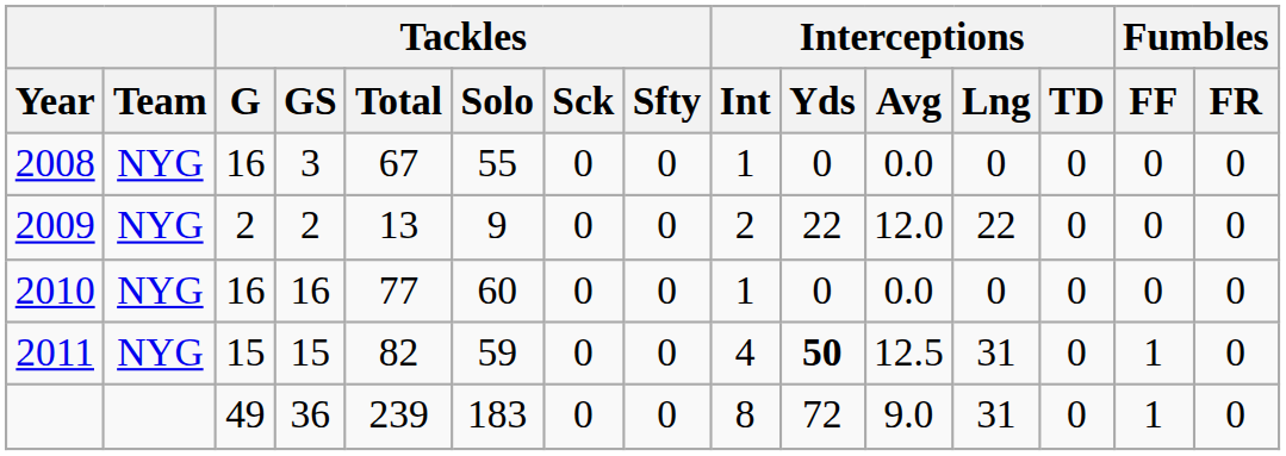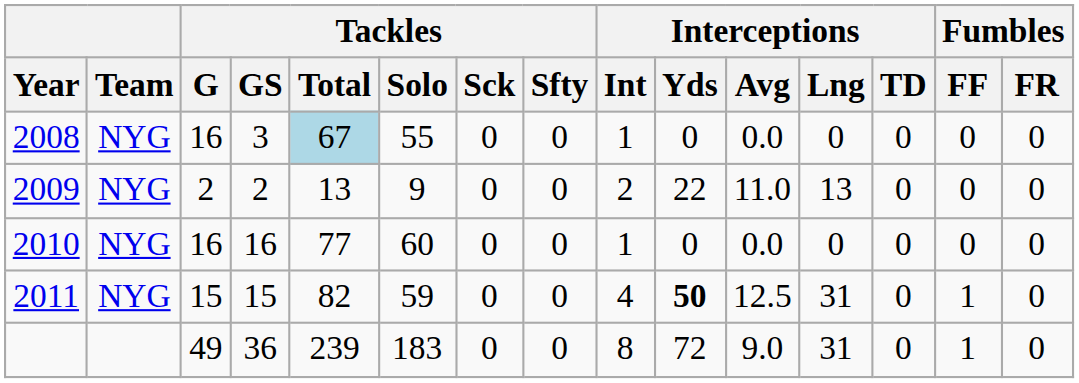2008 | Tackles / Total: no background -> lightblue background
2009 | Interceptions / Avg: 12.0 -> 11.0
2009 | Interceptions / Lng: 22 -> 13
